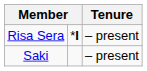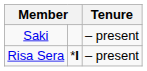rows swapped: Risa Sera <-> Saki
